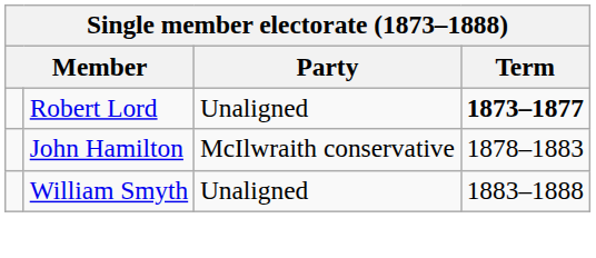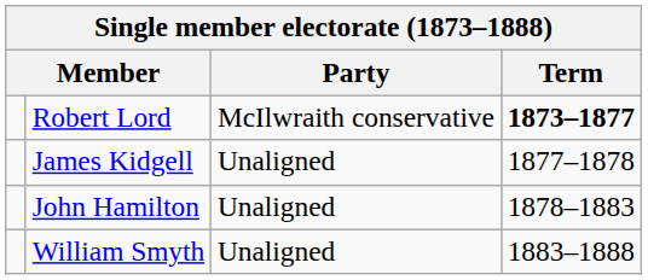Robert Lord | Party: Unaligned -> McIlwraith conservative
+ row: James Kidgell | Unaligned | 1877–1878
John Hamilton | Party: McIlwraith conservative -> Unaligned
